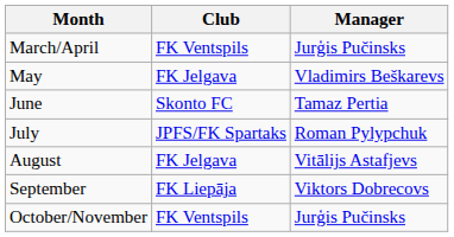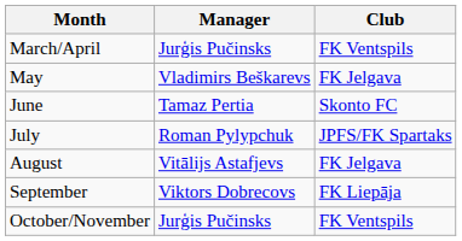columns swapped: Manager <-> Club
